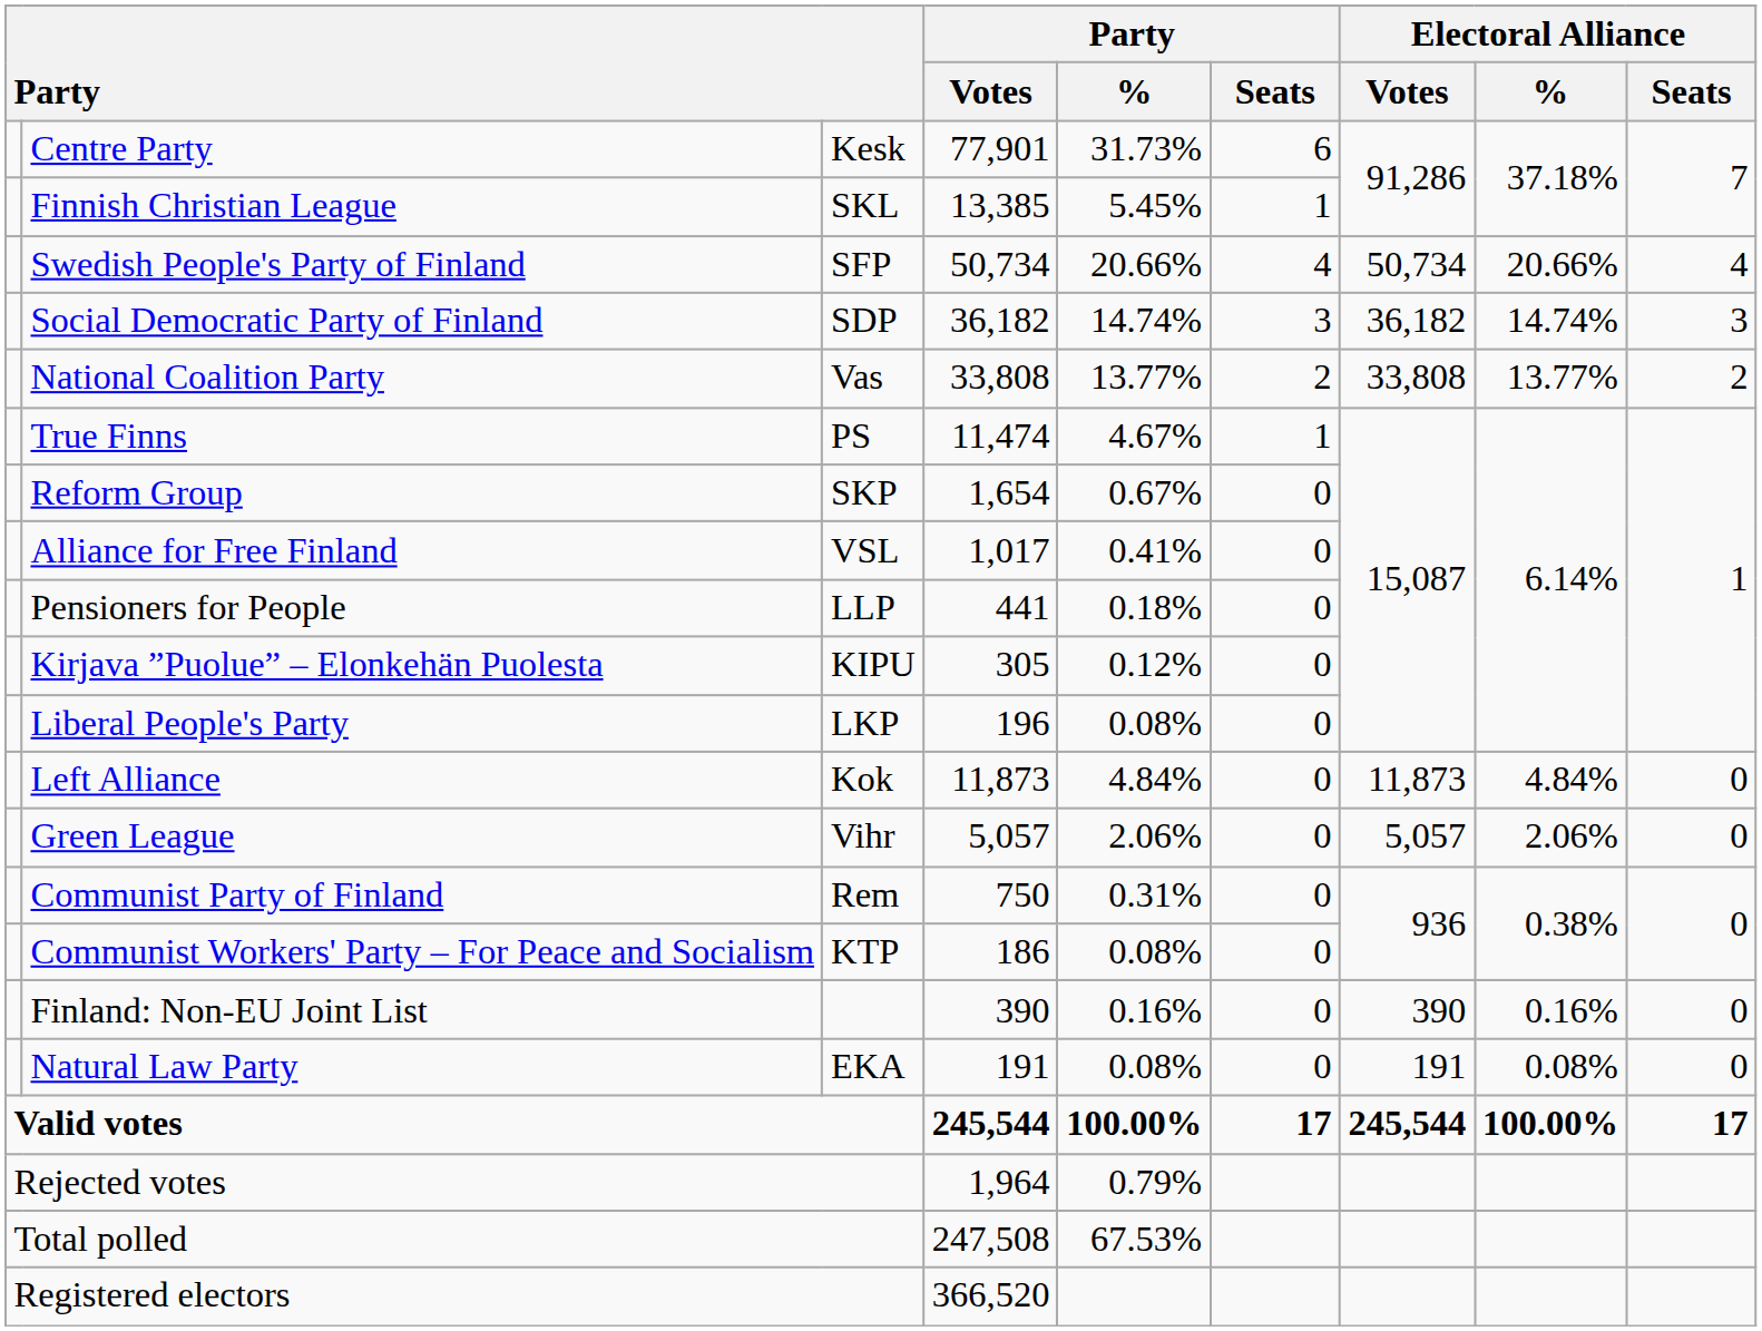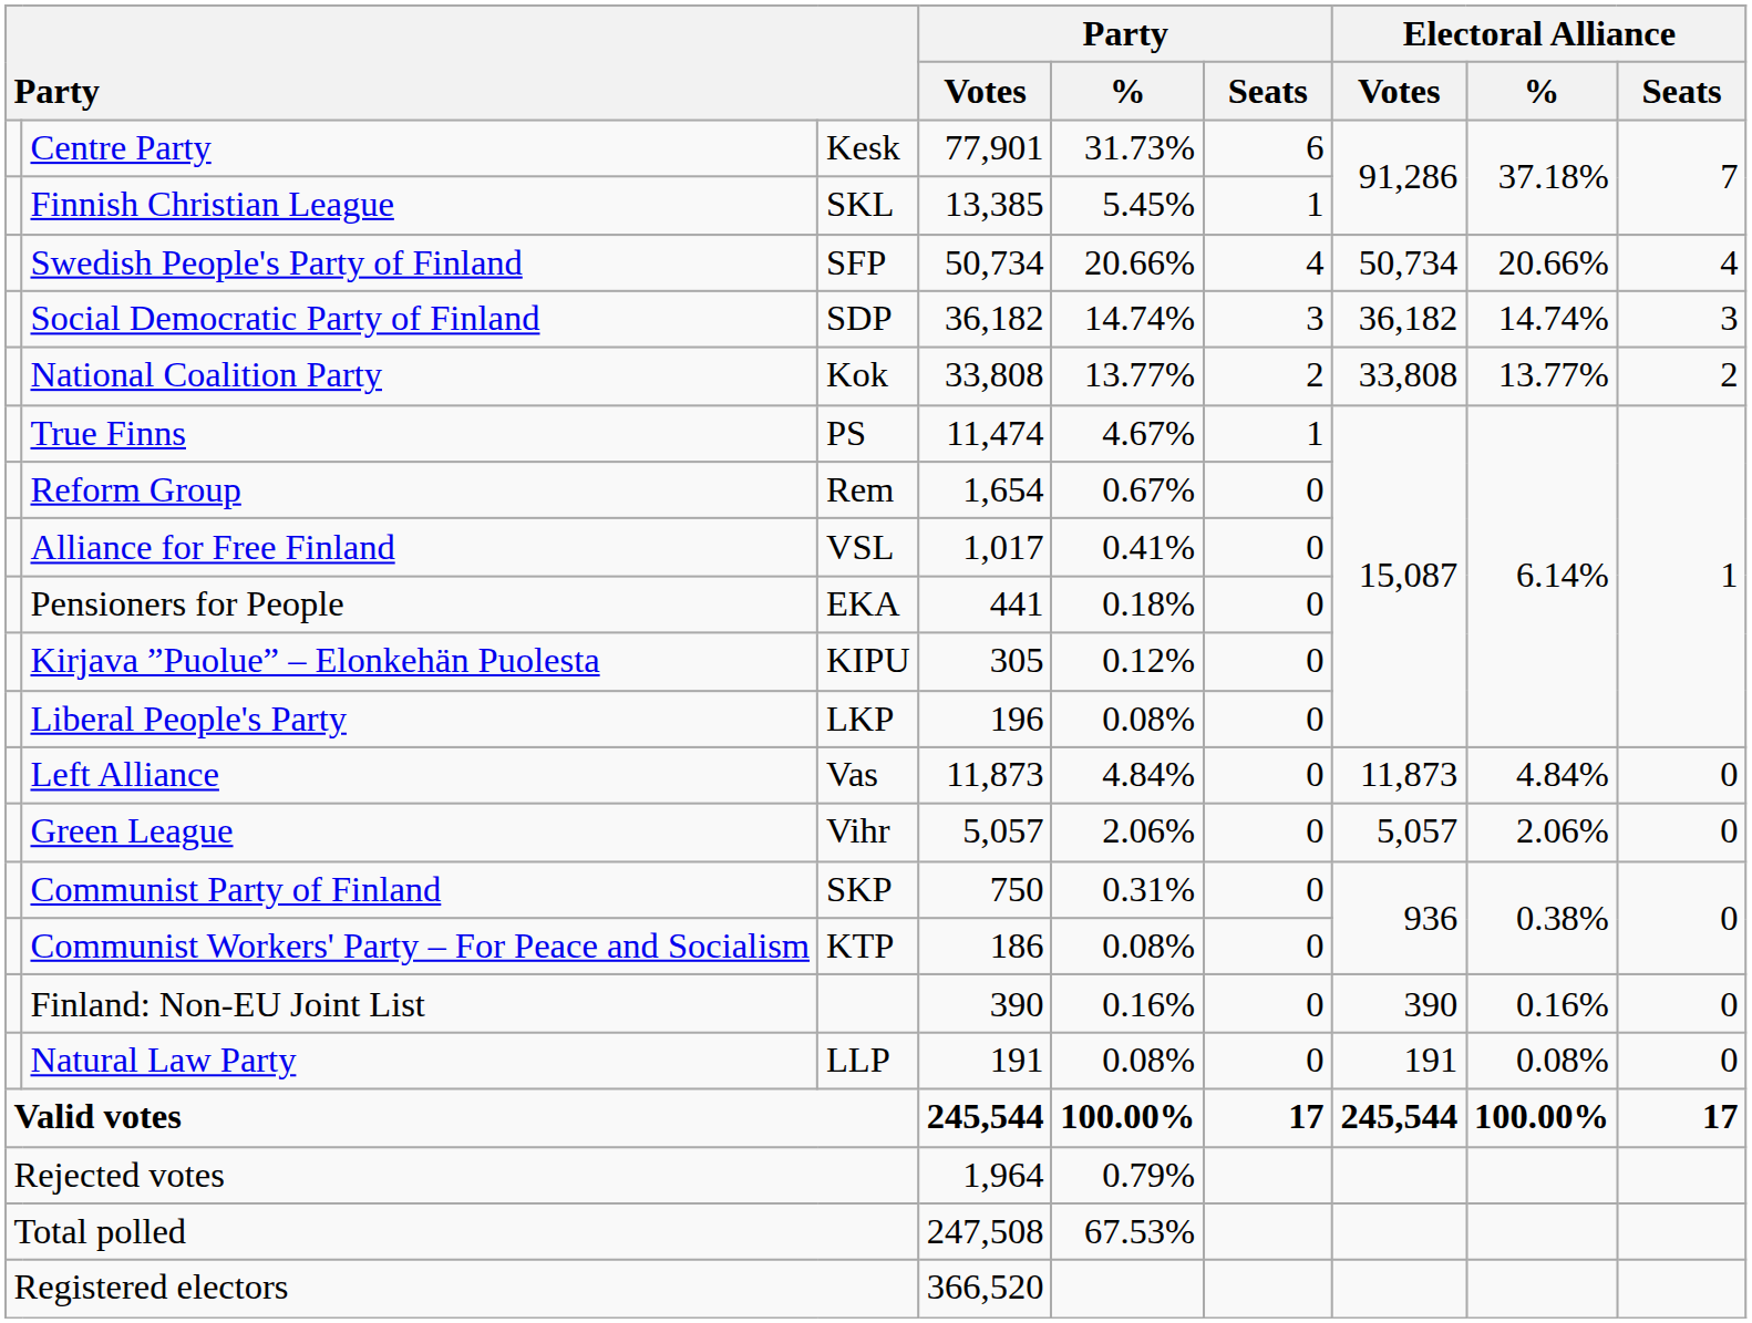National Coalition Party | column 3: Vas -> Kok
Reform Group | column 3: SKP -> Rem
Pensioners for People | column 3: LLP -> EKA
Left Alliance | column 3: Kok -> Vas
Communist Party of Finland | column 3: Rem -> SKP
Natural Law Party | column 3: EKA -> LLP
